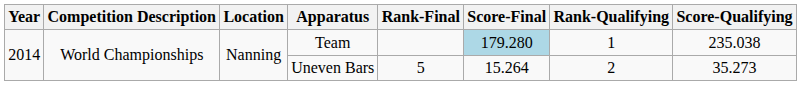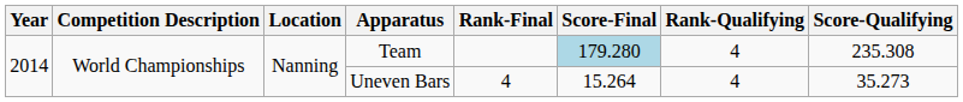Team | Rank-Qualifying: 1 -> 4
Team | Score-Qualifying: 235.038 -> 235.308
Uneven Bars | Rank-Final: 5 -> 4
Uneven Bars | Rank-Qualifying: 2 -> 4
